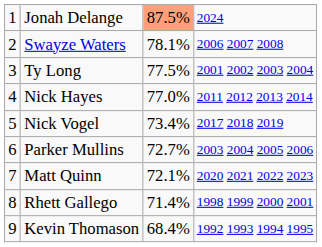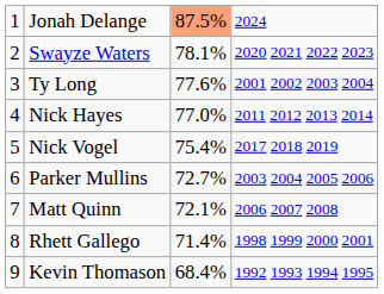Swayze Waters | column 4: 2006 2007 2008 -> 2020 2021 2022 2023
Ty Long | column 3: 77.5% -> 77.6%
Nick Vogel | column 3: 73.4% -> 75.4%
Matt Quinn | column 4: 2020 2021 2022 2023 -> 2006 2007 2008
